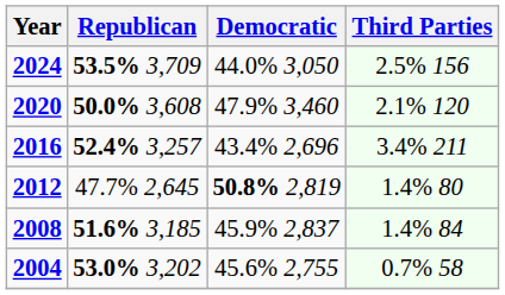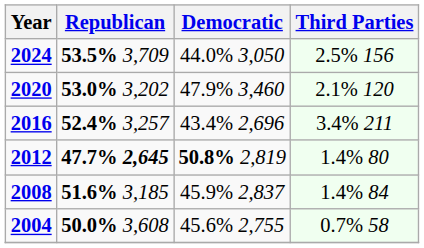2020 | Republican: 50.0% 3,608 -> 53.0% 3,202
2012 | Republican: normal -> bold
2004 | Republican: 53.0% 3,202 -> 50.0% 3,608
